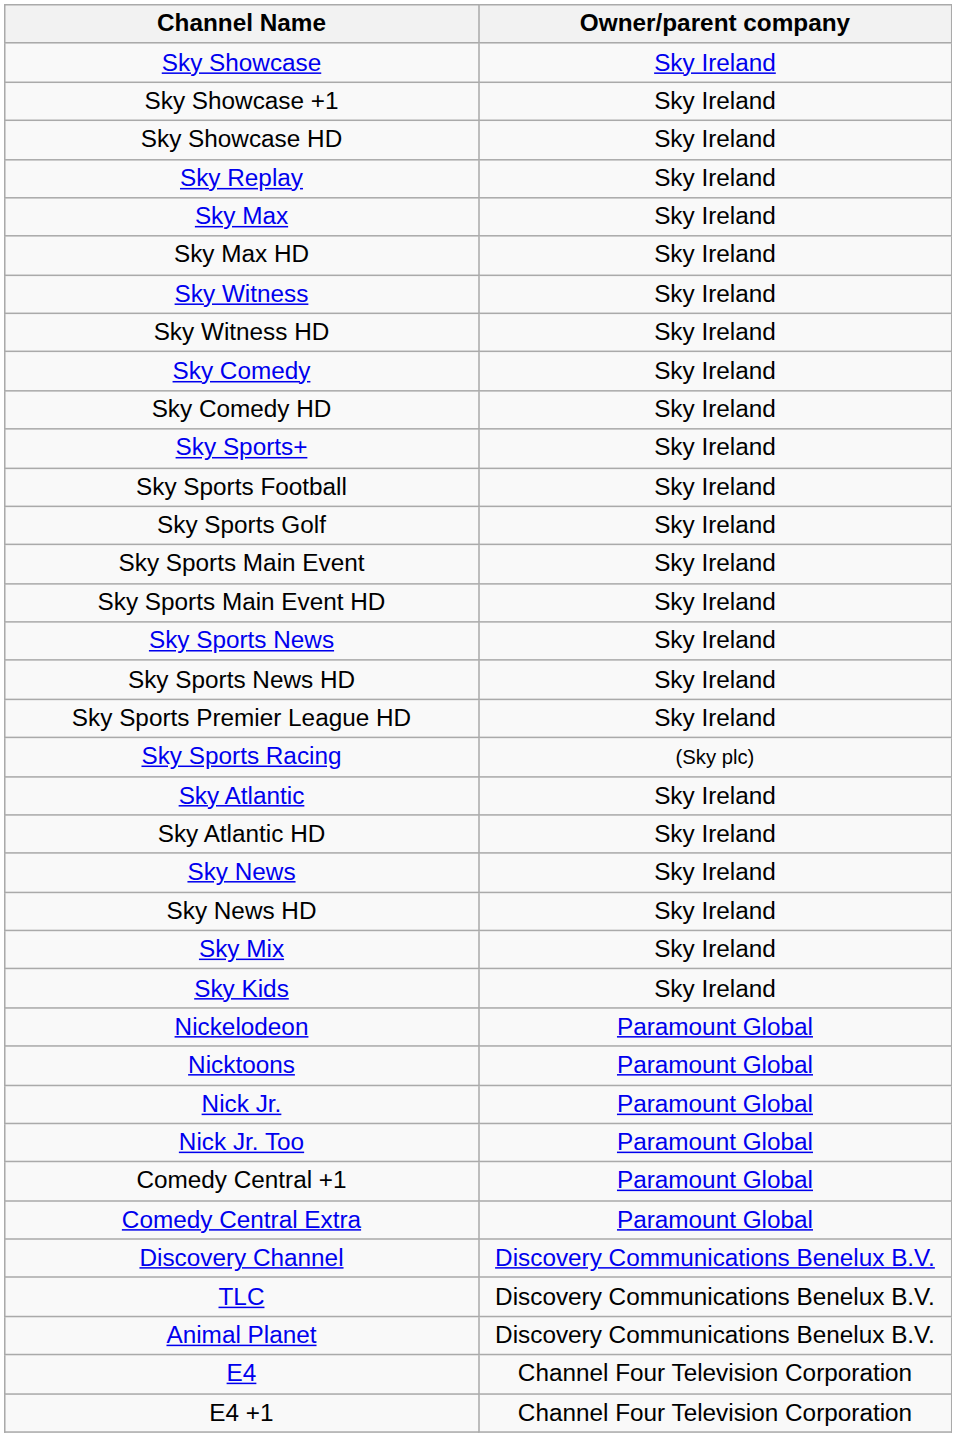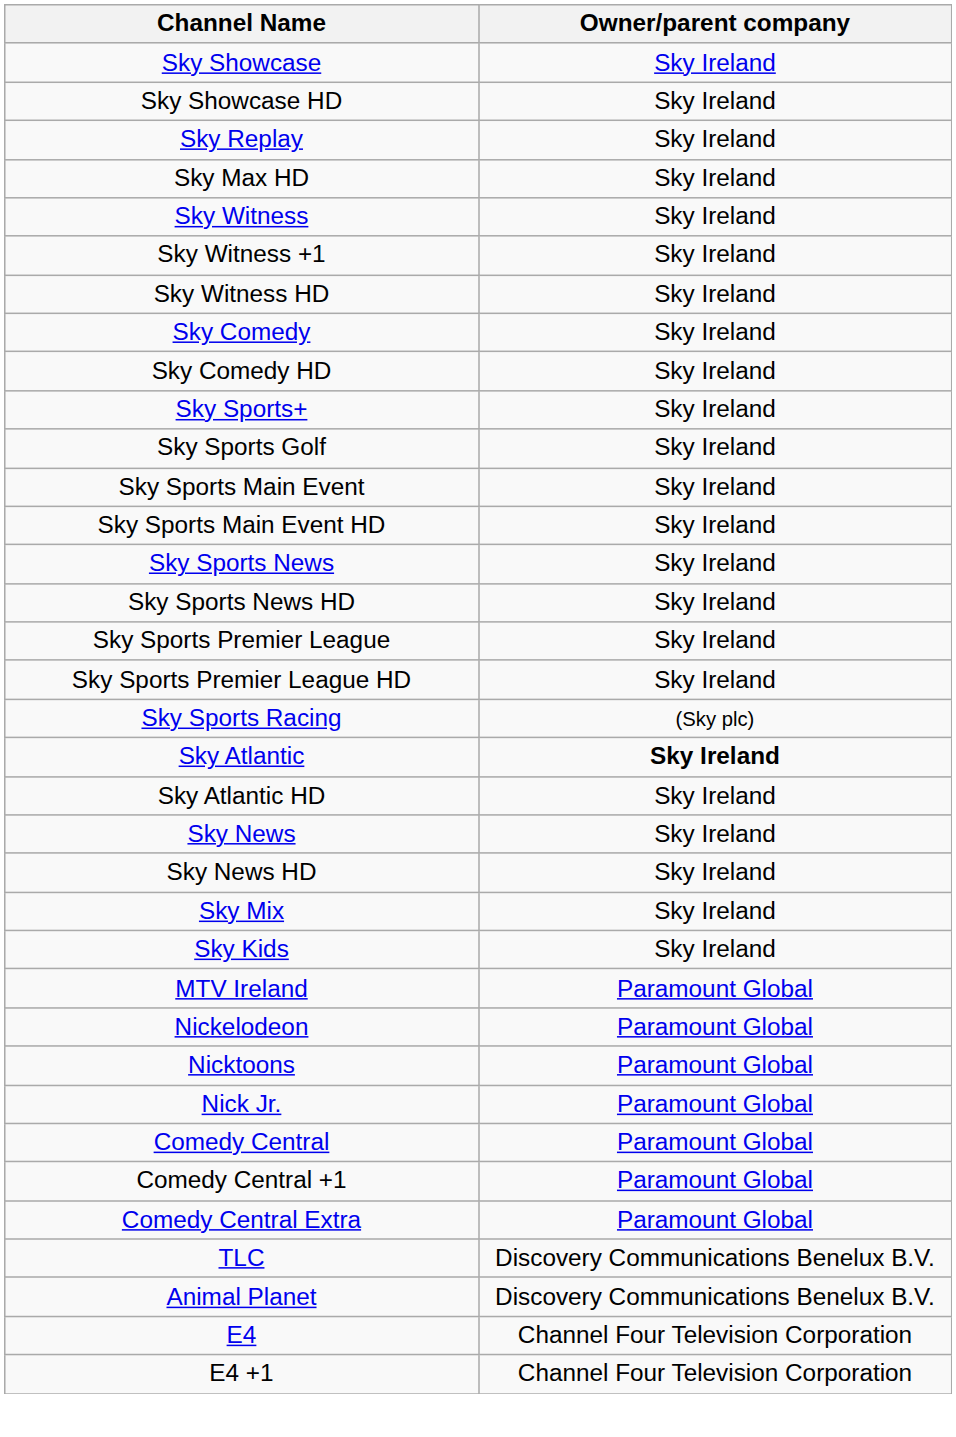- row: Sky Showcase +1 | Sky Ireland
- row: Sky Max | Sky Ireland
+ row: Sky Witness +1 | Sky Ireland
- row: Sky Sports Football | Sky Ireland
+ row: Sky Sports Premier League | Sky Ireland
Sky Atlantic | Owner/parent company: normal -> bold
+ row: MTV Ireland | Paramount Global
- row: Nick Jr. Too | Paramount Global
+ row: Comedy Central | Paramount Global
- row: Discovery Channel | Discovery Communications Benelux B.V.
